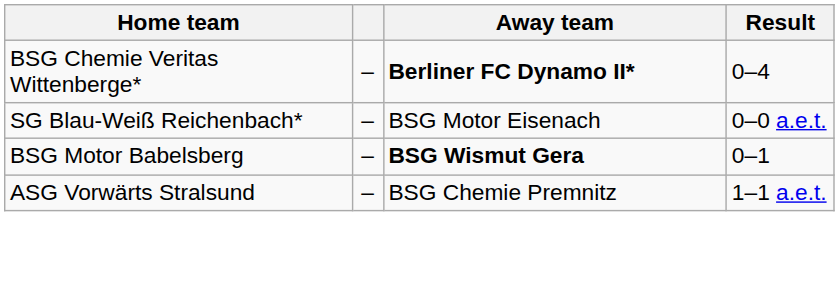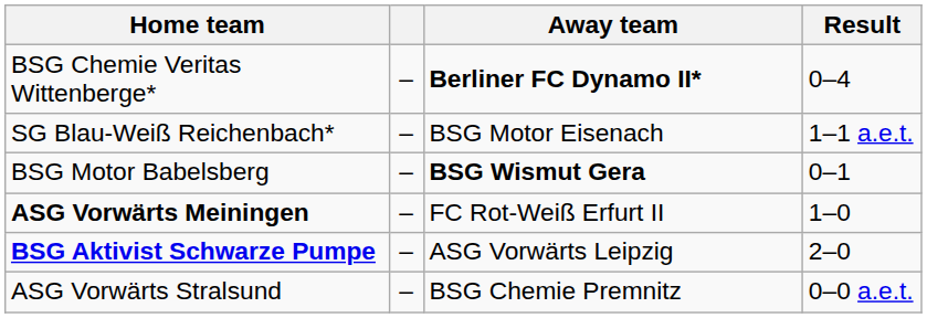SG Blau-Weiß Reichenbach* | Result: 0–0 a.e.t. -> 1–1 a.e.t.
+ row: ASG Vorwärts Meiningen | – | FC Rot-Weiß Erfurt II | 1–0
+ row: BSG Aktivist Schwarze Pumpe | – | ASG Vorwärts Leipzig | 2–0
ASG Vorwärts Stralsund | Result: 1–1 a.e.t. -> 0–0 a.e.t.
